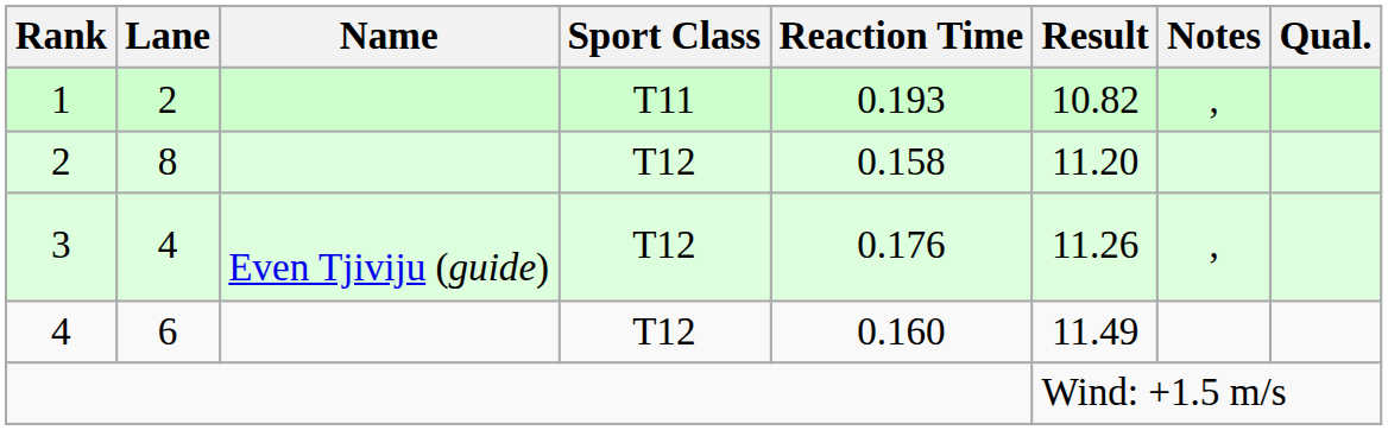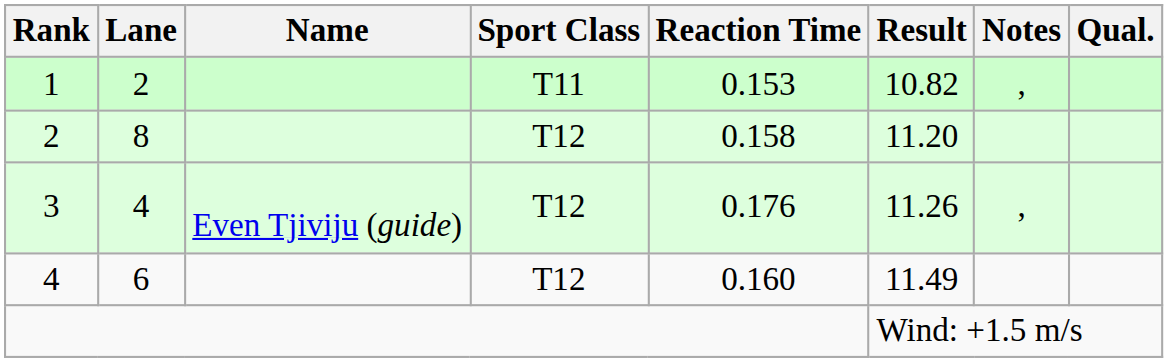1 | Reaction Time: 0.193 -> 0.153
